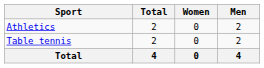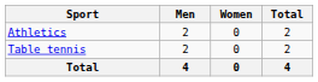columns swapped: Men <-> Total
